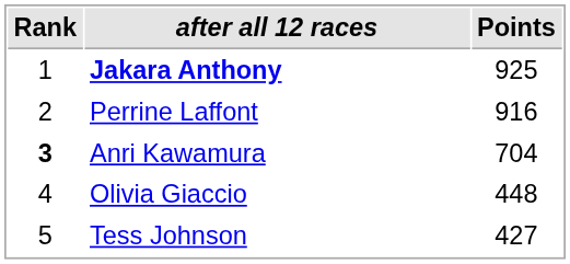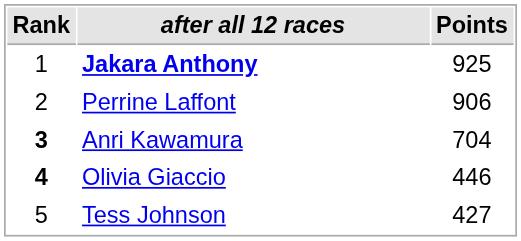Perrine Laffont | Points: 916 -> 906
Olivia Giaccio | Rank: normal -> bold
Olivia Giaccio | Points: 448 -> 446
